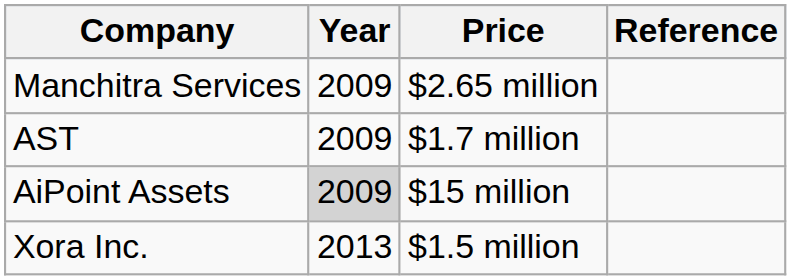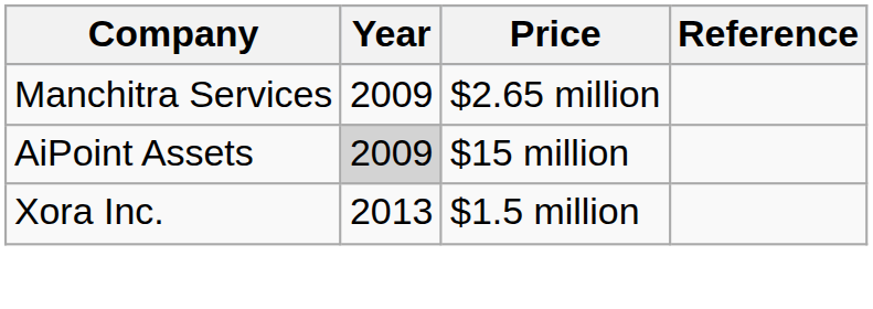- row: AST | 2009 | $1.7 million
